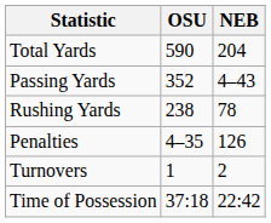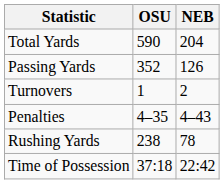Passing Yards | NEB: 4–43 -> 126
rows swapped: Rushing Yards <-> Turnovers
Penalties | NEB: 126 -> 4–43
